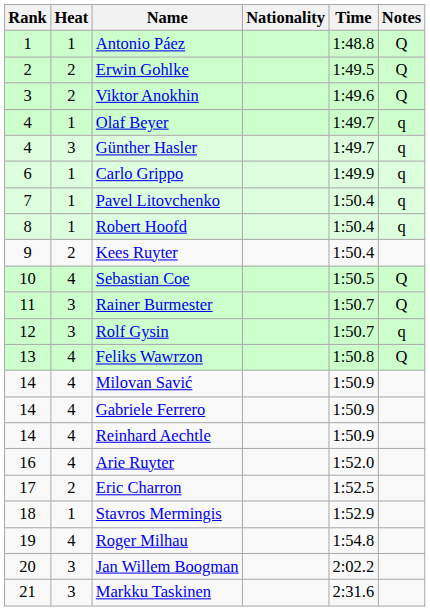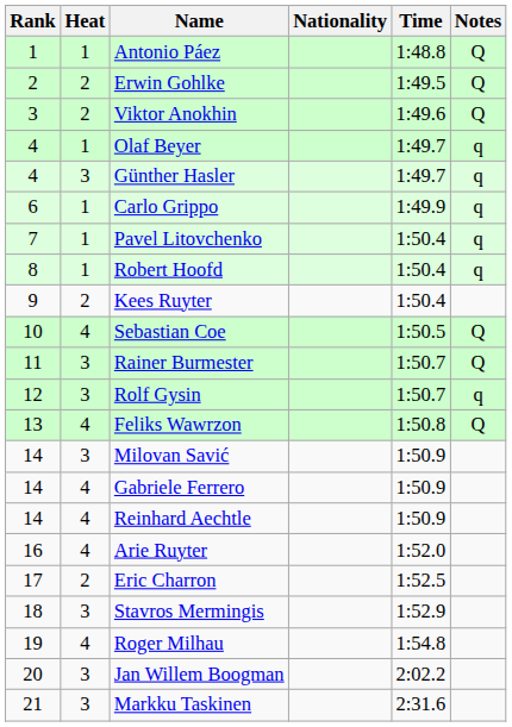Milovan Savić | Heat: 4 -> 3
Stavros Mermingis | Heat: 1 -> 3
